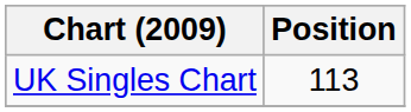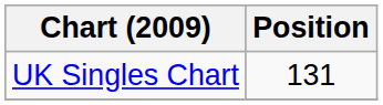UK Singles Chart | Position: 113 -> 131
